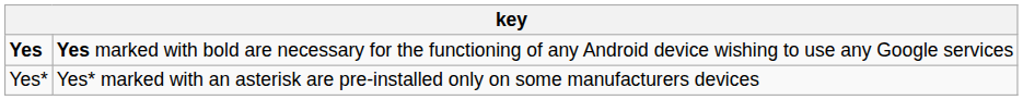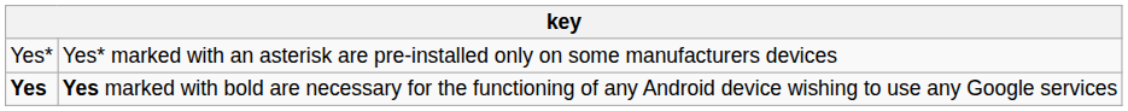rows swapped: Yes* <-> Yes
